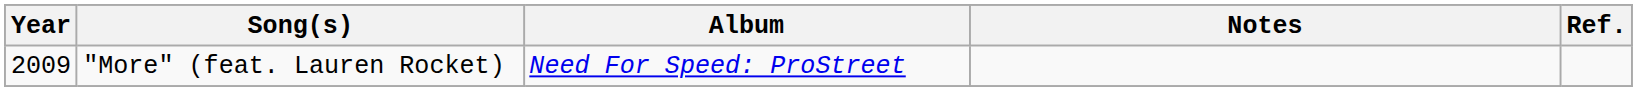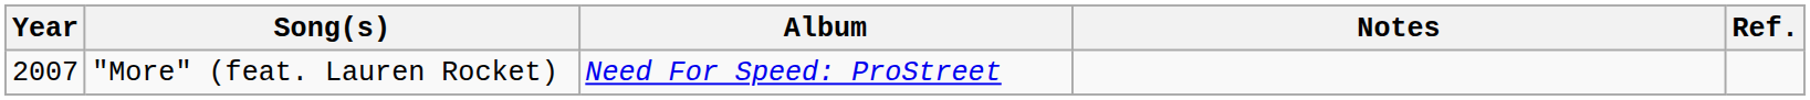"More" (feat. Lauren Rocket) | Year: 2009 -> 2007
